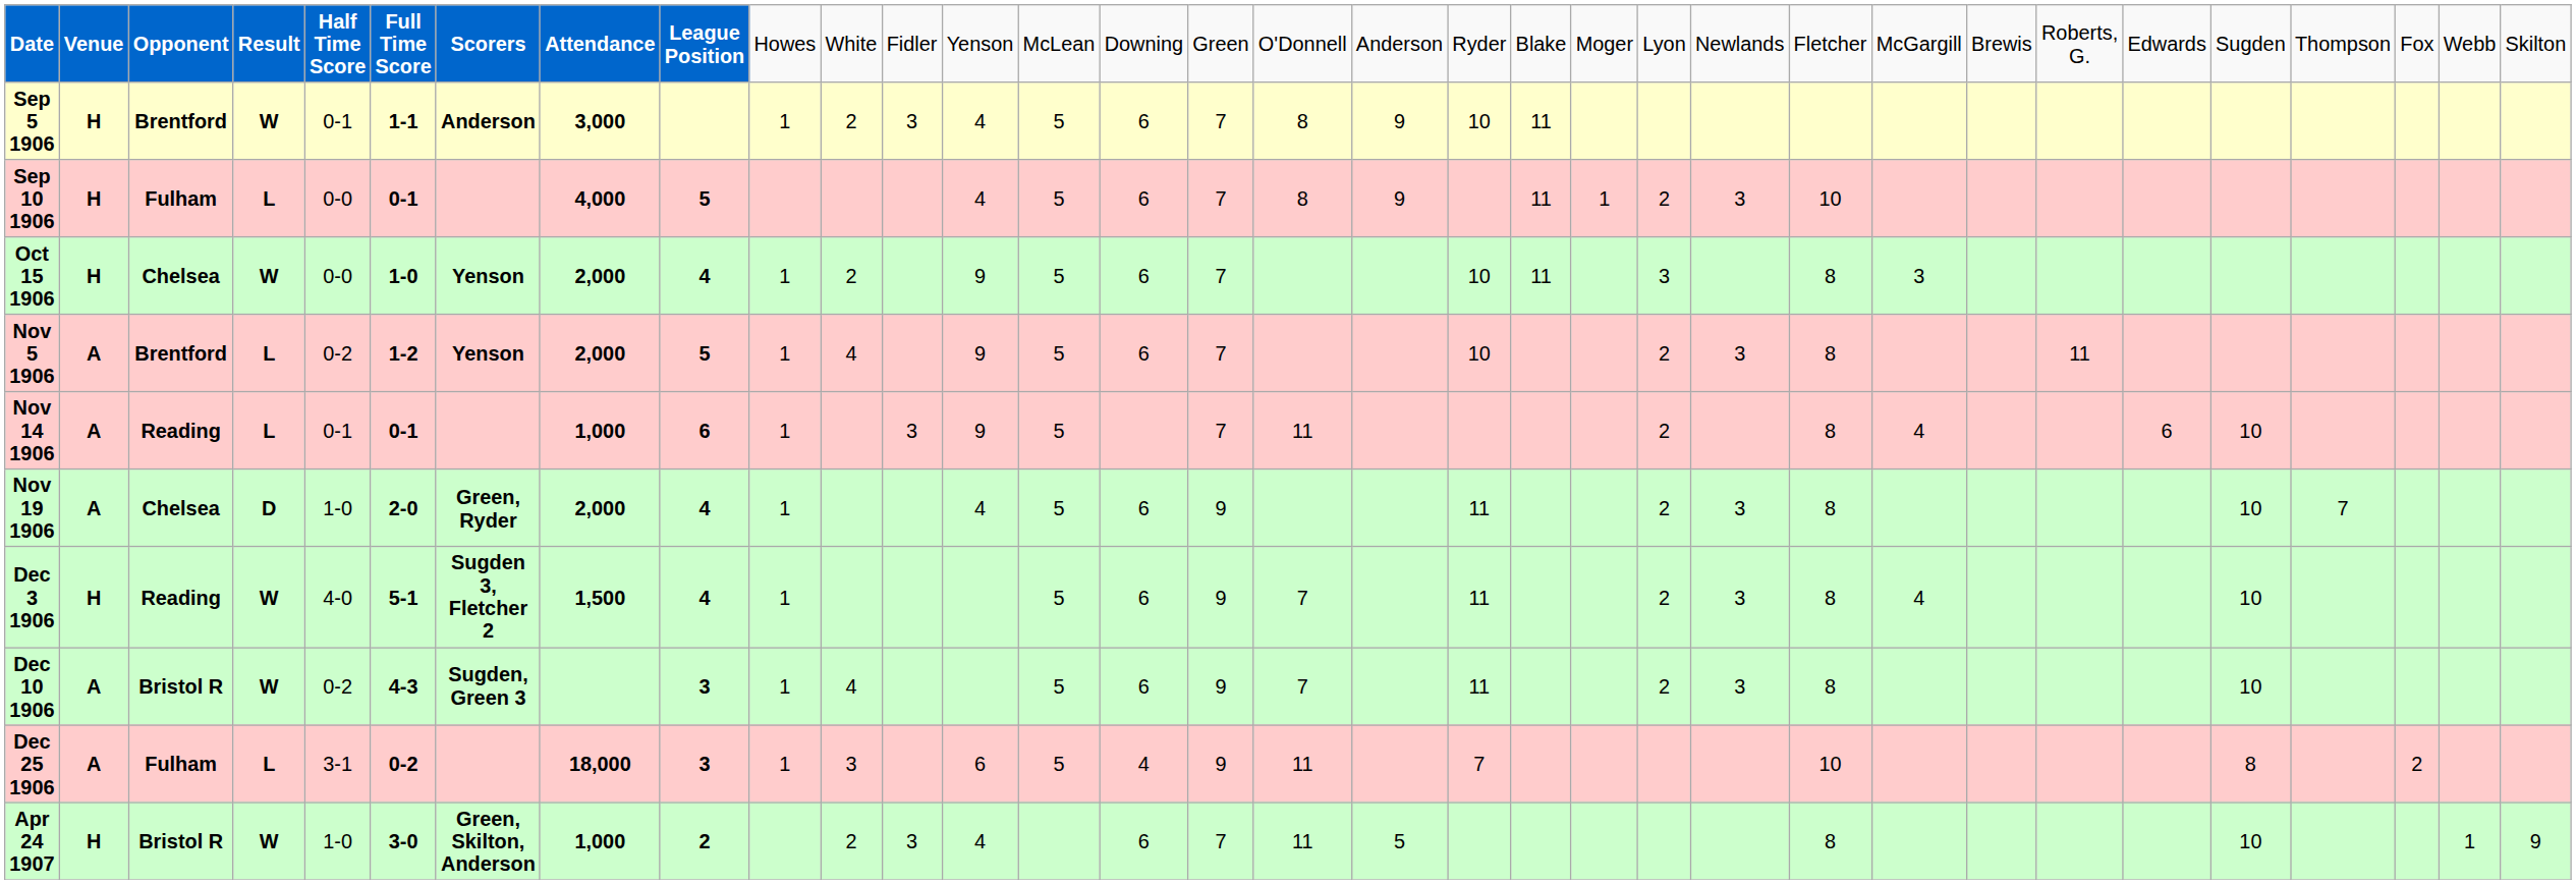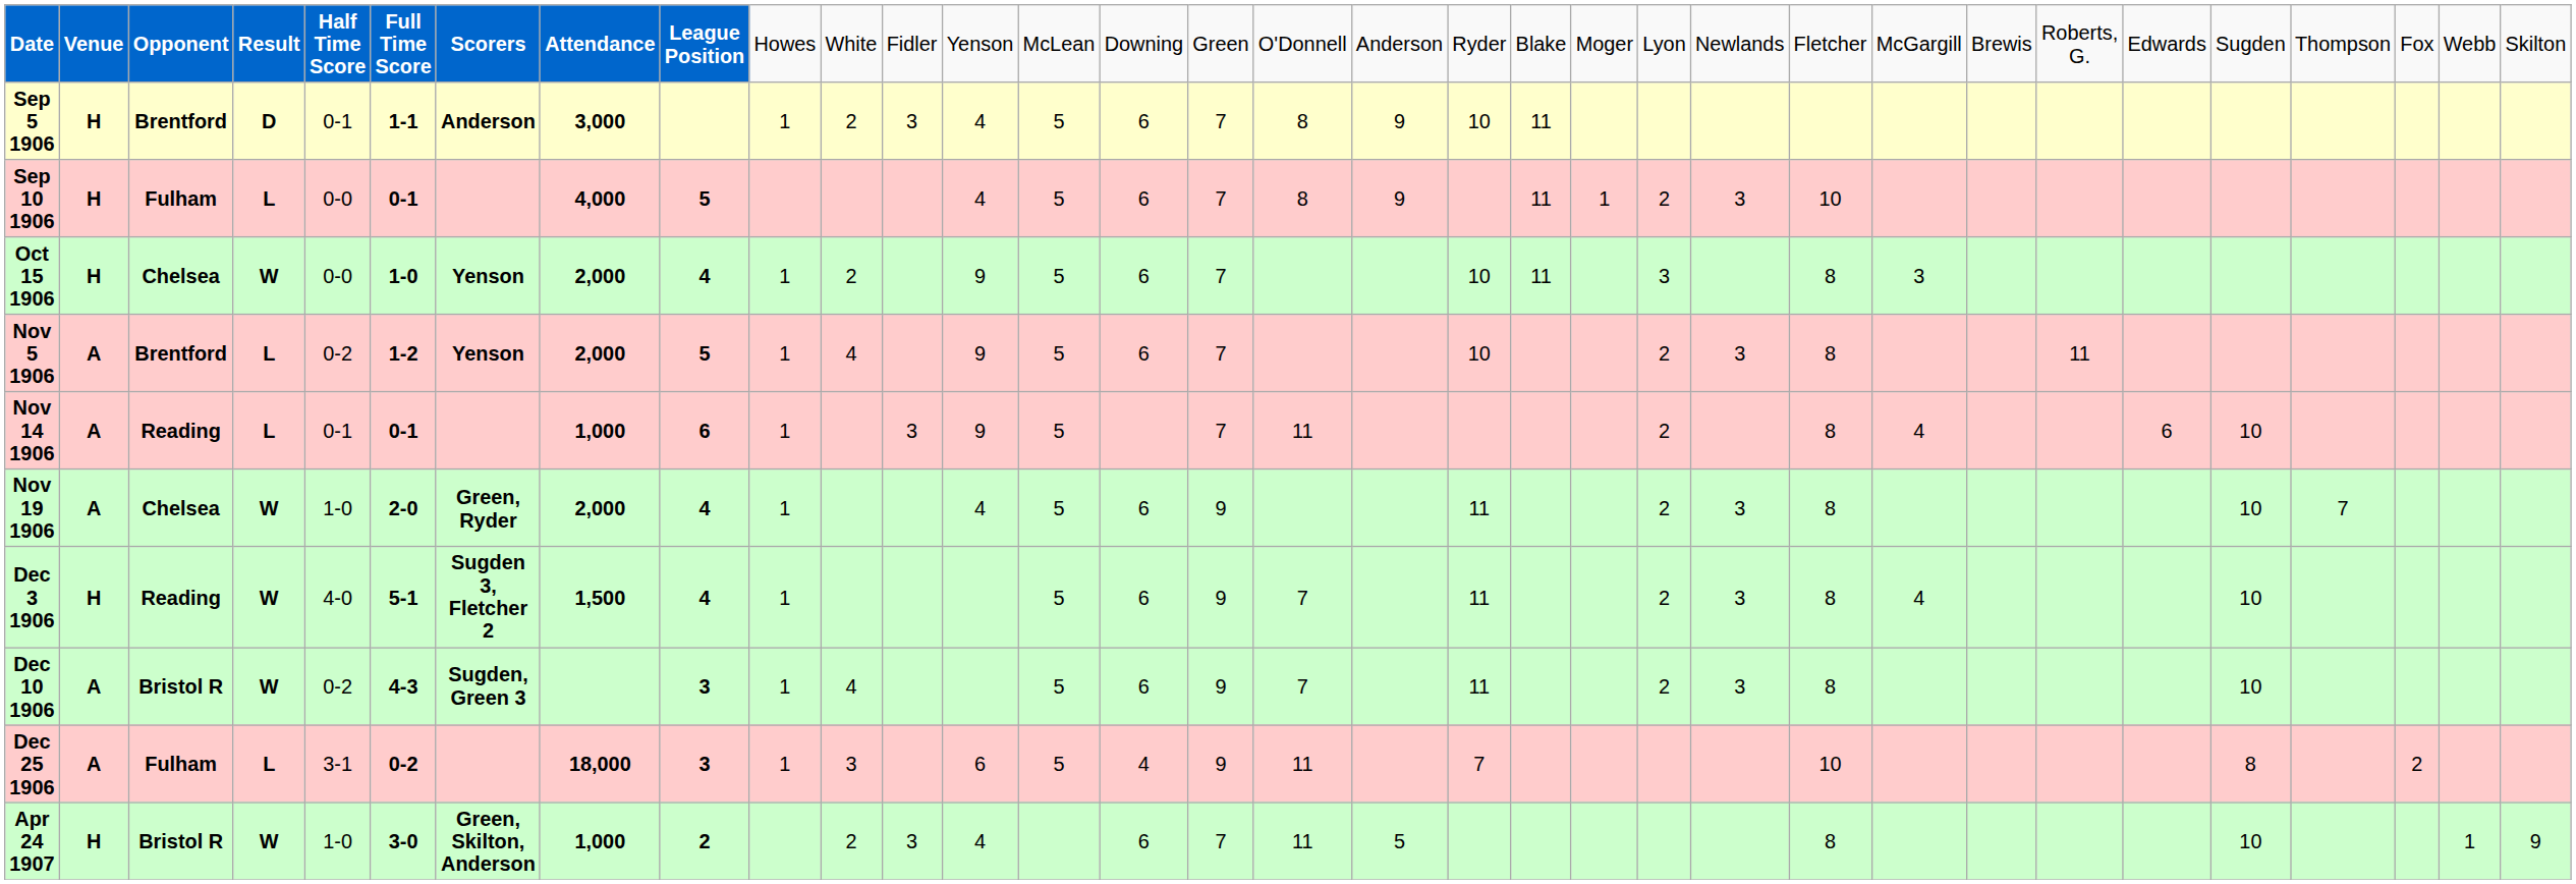Sep 5 1906 | column 4: W -> D
Nov 19 1906 | column 4: D -> W
